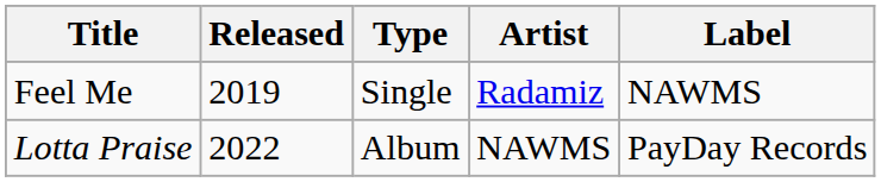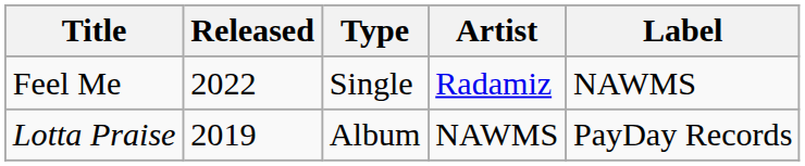Feel Me | Released: 2019 -> 2022
Lotta Praise | Released: 2022 -> 2019
